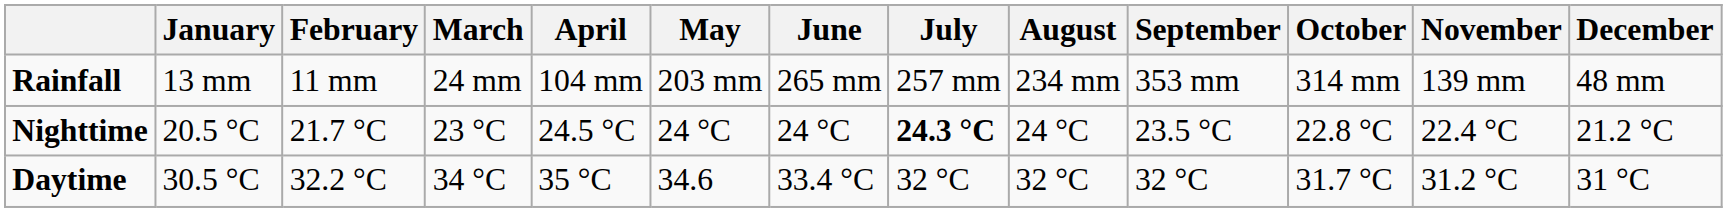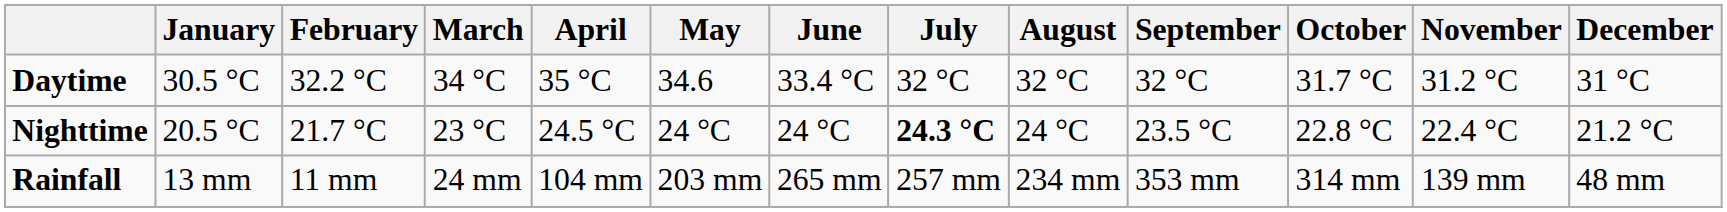rows swapped: Daytime <-> Rainfall
